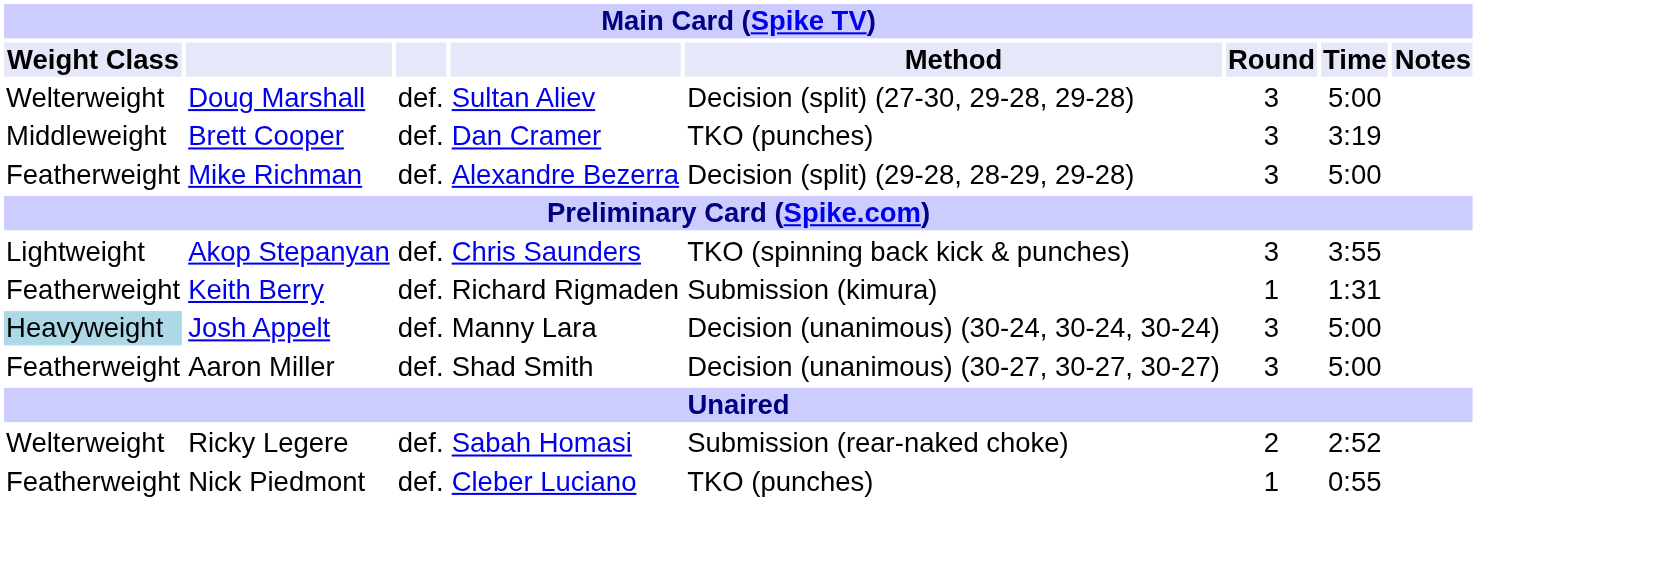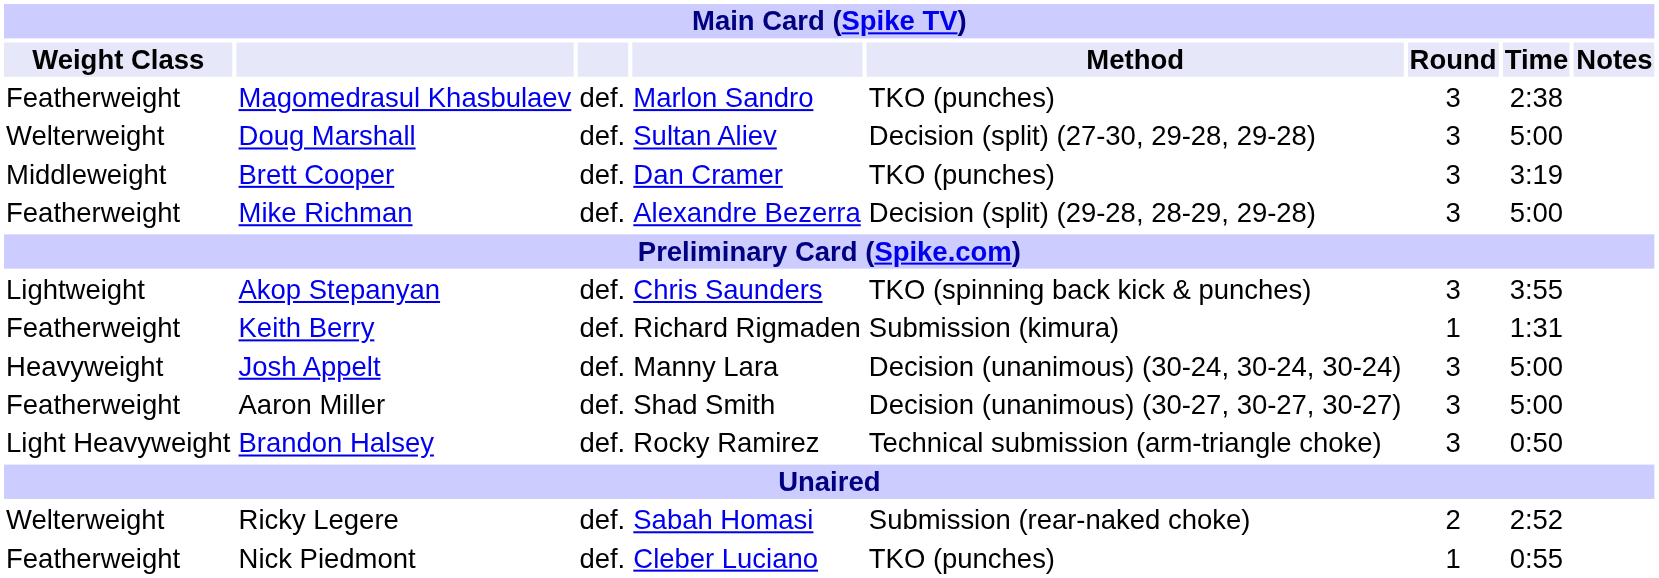+ row: Featherweight | Magomedrasul Khasbulaev | def. | Marlon Sandro | TKO (punches) | 3 | 2:38
Josh Appelt | Weight Class: lightblue background -> no background
+ row: Light Heavyweight | Brandon Halsey | def. | Rocky Ramirez | Technical submission (arm-triangle choke) | 3 | 0:50
